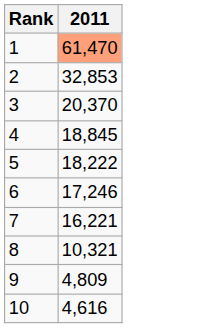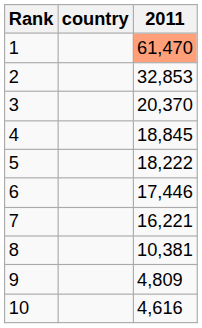+ column: country
6 | 2011: 17,246 -> 17,446
8 | 2011: 10,321 -> 10,381
